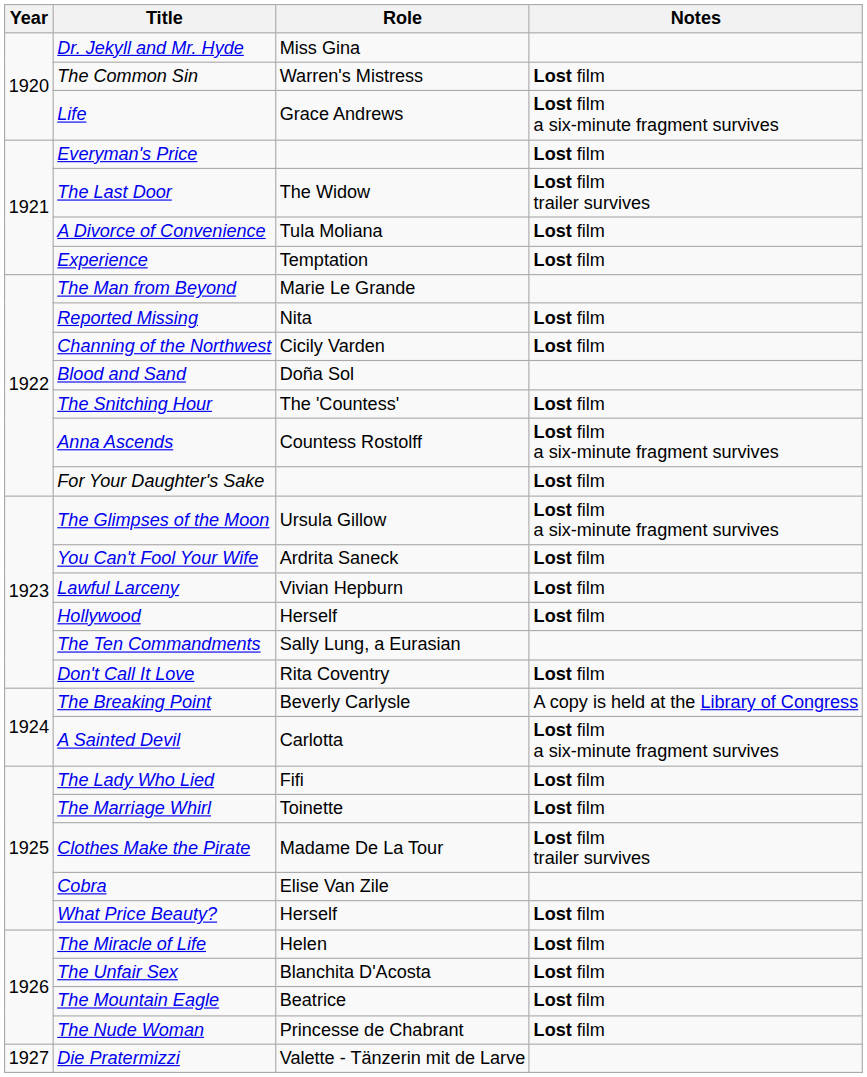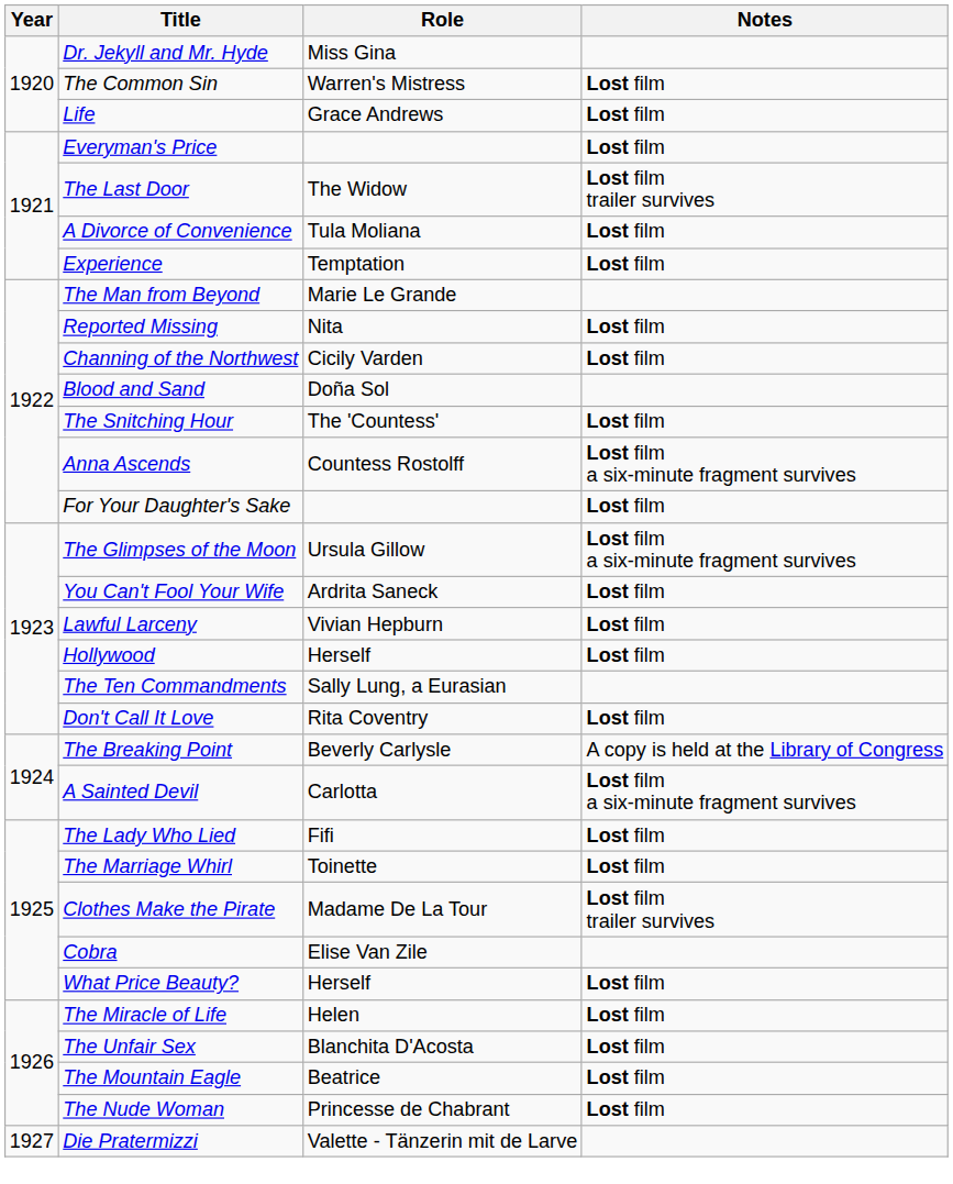Life | Notes: Lost film a six-minute fragment survives -> Lost film
